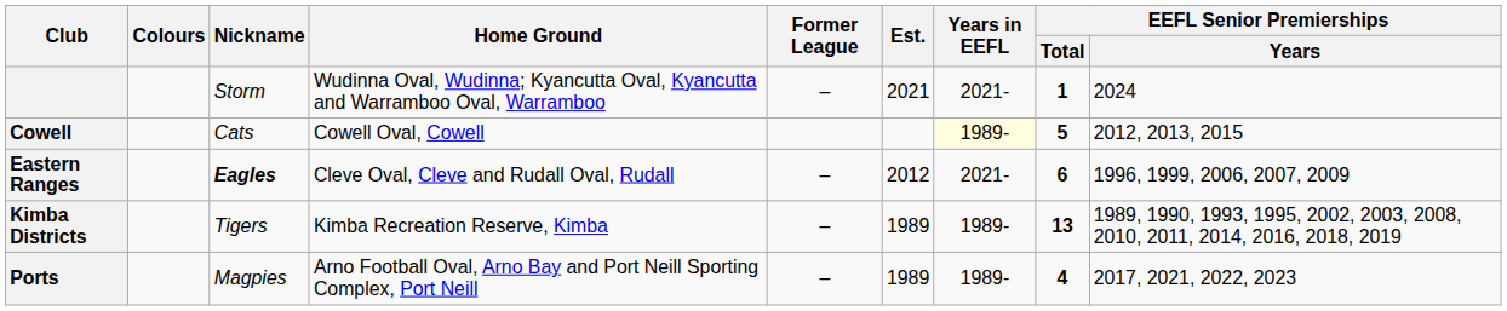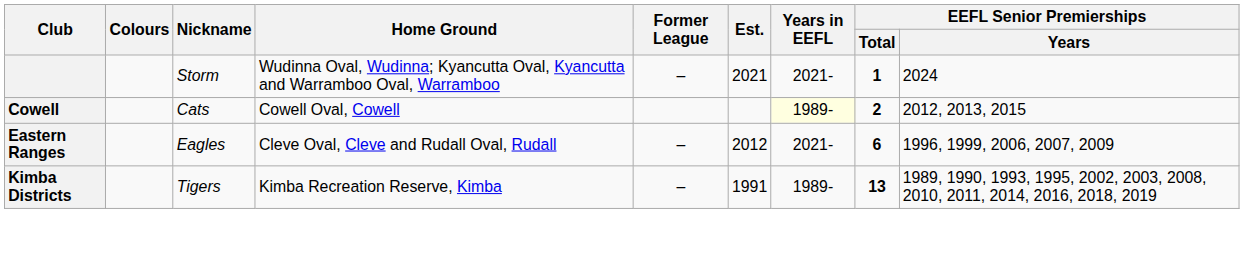Cowell | EEFL Senior Premierships / Total: 5 -> 2
Eastern Ranges | Nickname: bold -> normal
Kimba Districts | Est.: 1989 -> 1991
- row: Ports | Magpies | Arno Football Oval, Arno Bay and Port Neill Sporting Complex, Port Neill | – | 1989 | 1989- | 4 | 2017, 2021, 2022, 2023
